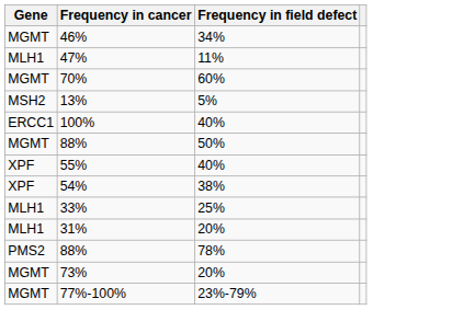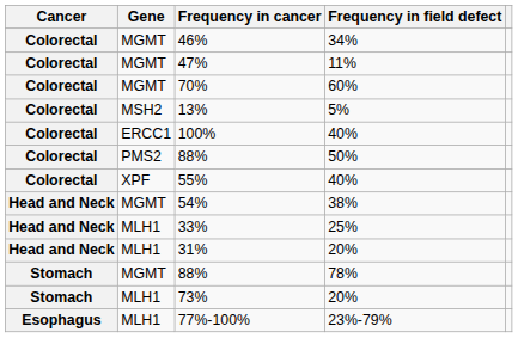+ column: Cancer | Colorectal | Colorectal | Colorectal | Colorectal | Colorectal | Colorectal | Colorectal | Head and Neck | Head and Neck | Head and Neck | Stomach | Stomach | Esophagus
47% | Gene: MLH1 -> MGMT
88% / 50% | Gene: MGMT -> PMS2
54% | Gene: XPF -> MGMT
88% / 78% | Gene: PMS2 -> MGMT
73% | Gene: MGMT -> MLH1
77%-100% | Gene: MGMT -> MLH1
